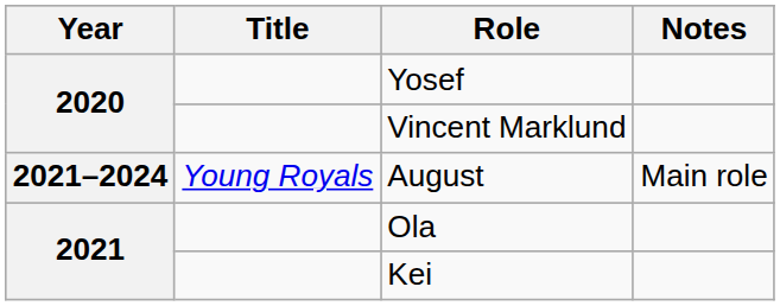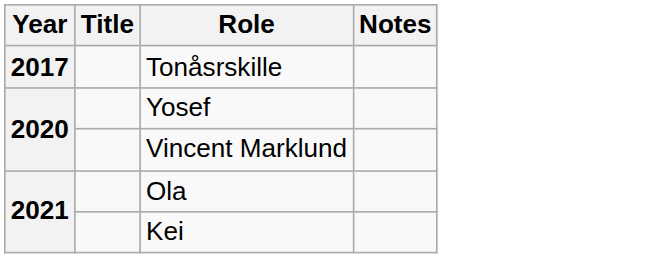+ row: 2017 | Tonåsrskille
- row: 2021–2024 | Young Royals | August | Main role
